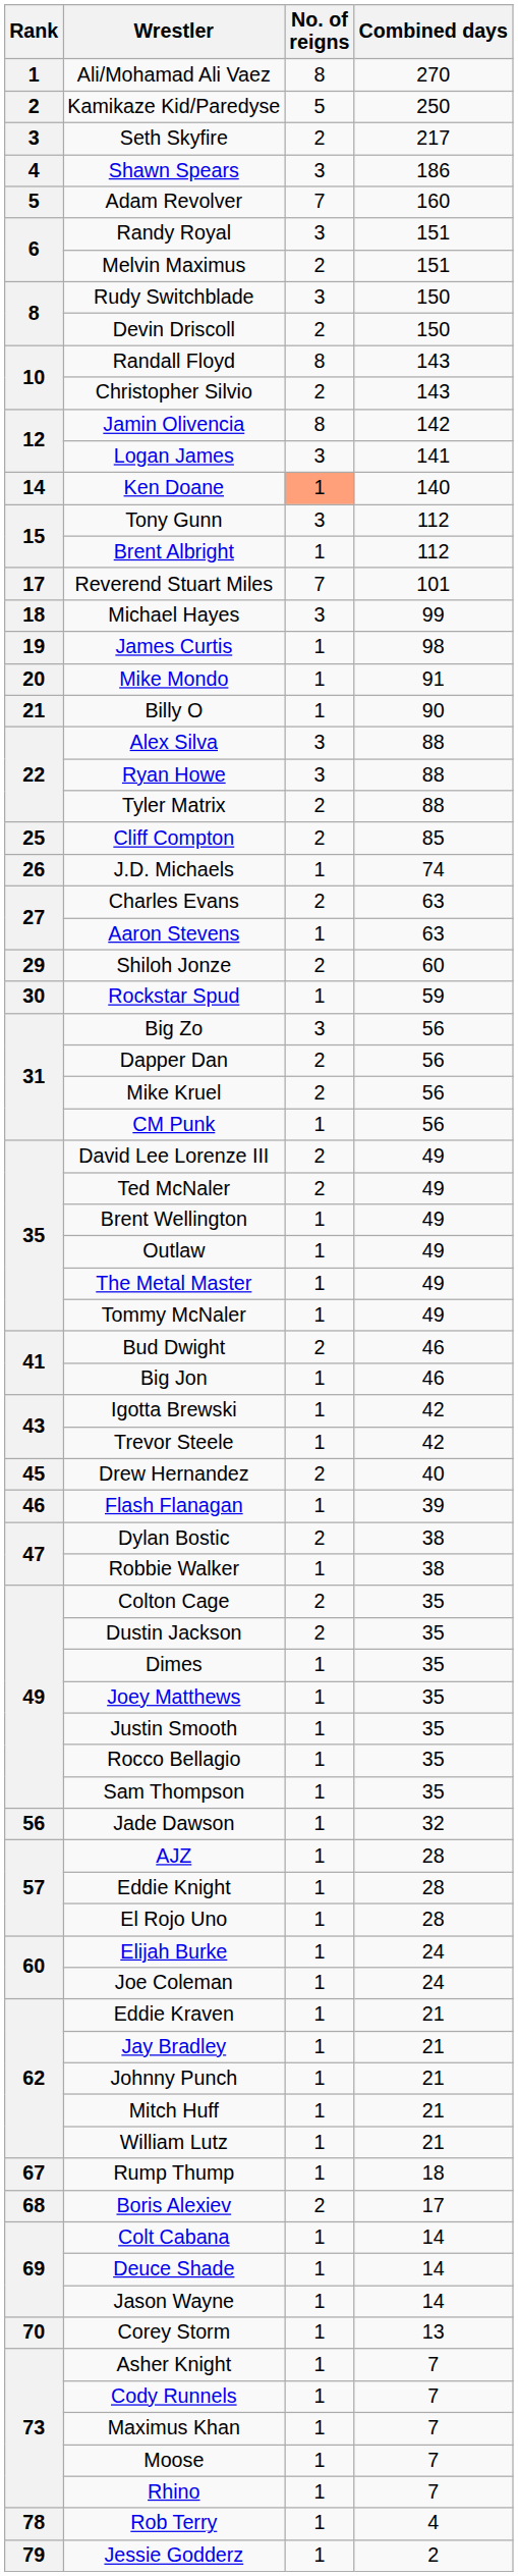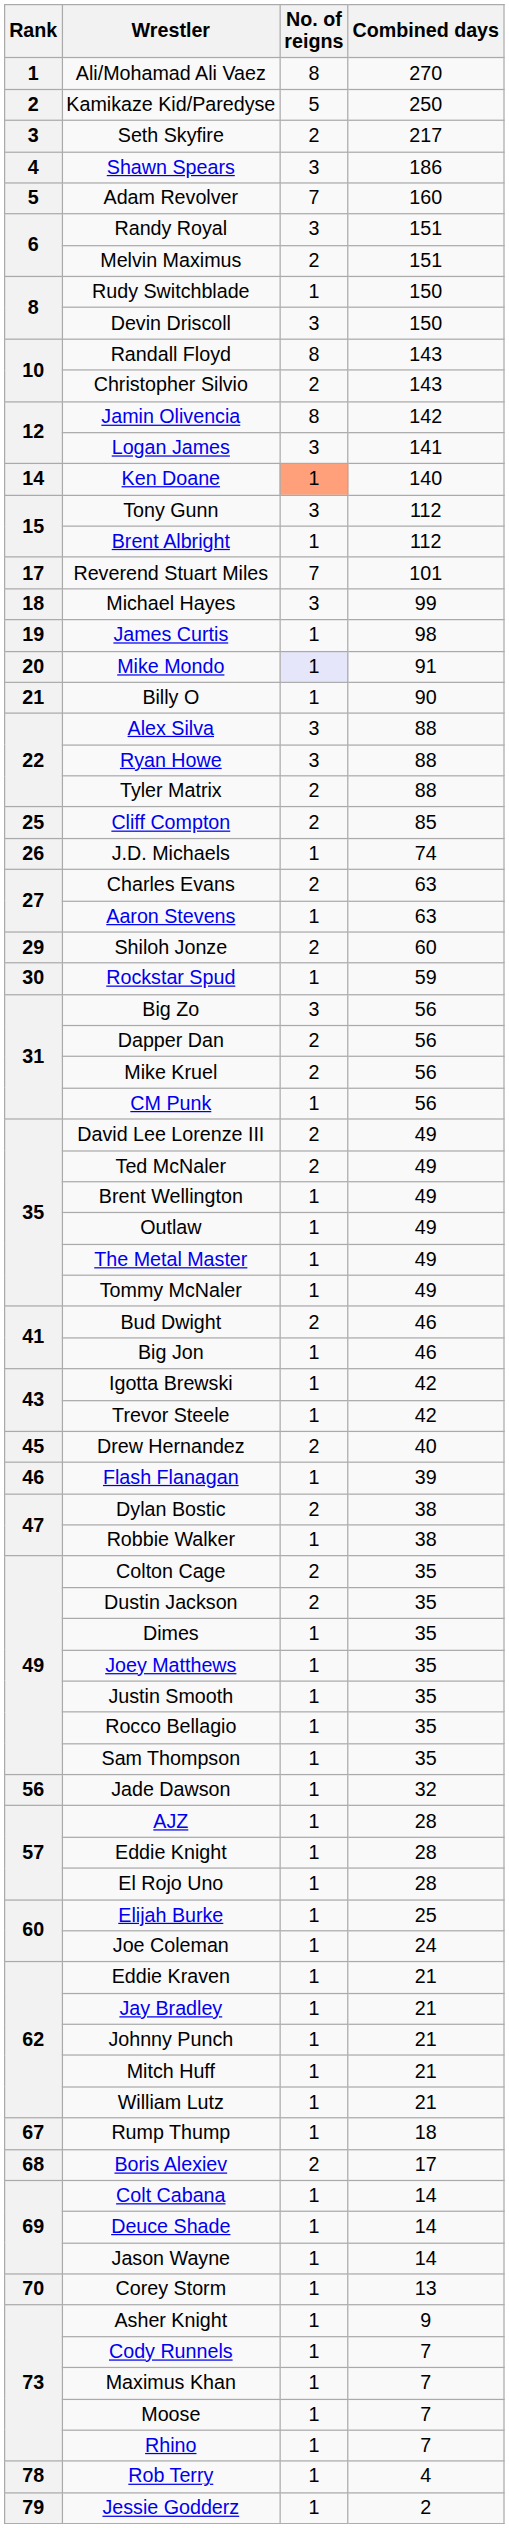Rudy Switchblade | No. of reigns: 3 -> 1
Devin Driscoll | No. of reigns: 2 -> 3
Mike Mondo | No. of reigns: no background -> lavender background
Elijah Burke | Combined days: 24 -> 25
Asher Knight | Combined days: 7 -> 9
